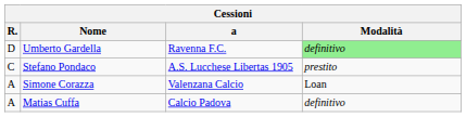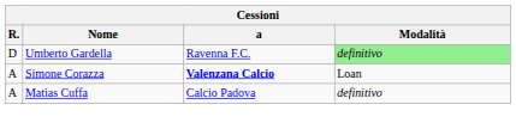- row: C | Stefano Pondaco | A.S. Lucchese Libertas 1905 | prestito
Simone Corazza | a: normal -> bold
